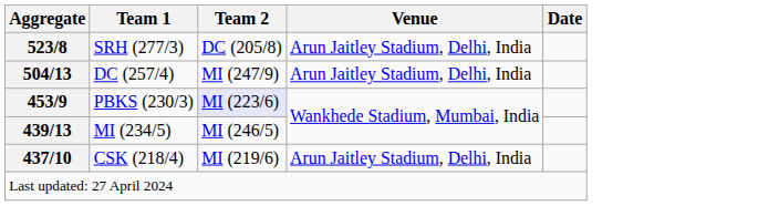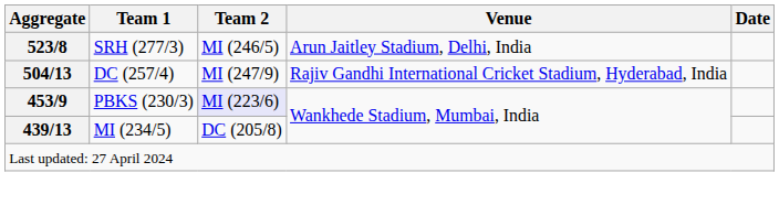SRH (277/3) | Team 2: DC (205/8) -> MI (246/5)
DC (257/4) | Venue: Arun Jaitley Stadium, Delhi, India -> Rajiv Gandhi International Cricket Stadium, Hyderabad, India
MI (234/5) | Team 2: MI (246/5) -> DC (205/8)
- row: 437/10 | CSK (218/4) | MI (219/6) | Arun Jaitley Stadium, Delhi, India
